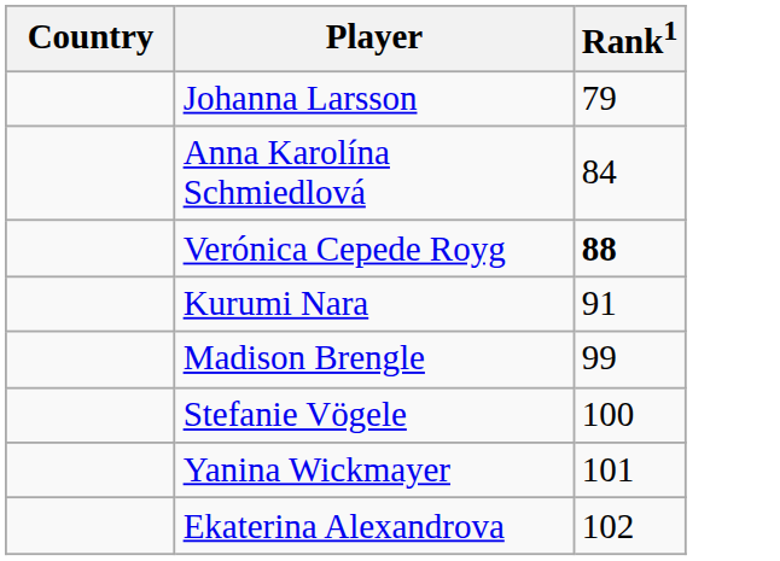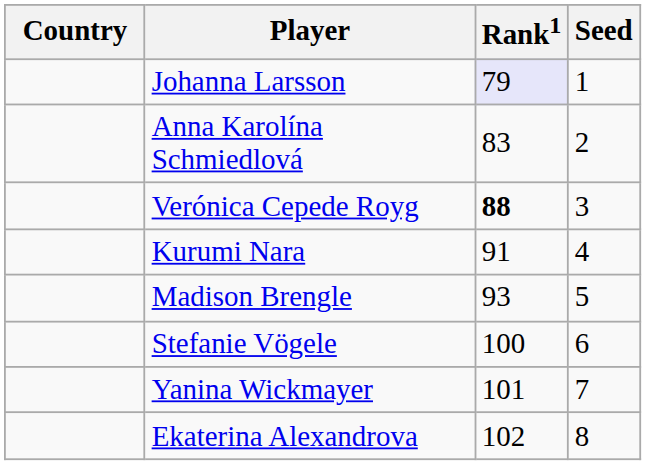+ column: Seed | 1 | 2 | 3 | 4 | 5 | 6 | 7 | 8
Johanna Larsson | Rank1: no background -> lavender background
Anna Karolína Schmiedlová | Rank1: 84 -> 83
Madison Brengle | Rank1: 99 -> 93
